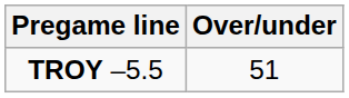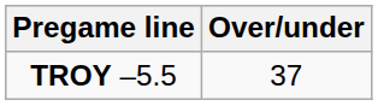TROY –5.5 | Over/under: 51 -> 37
